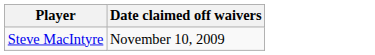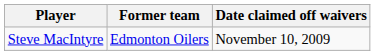+ column: Former team | Edmonton Oilers
